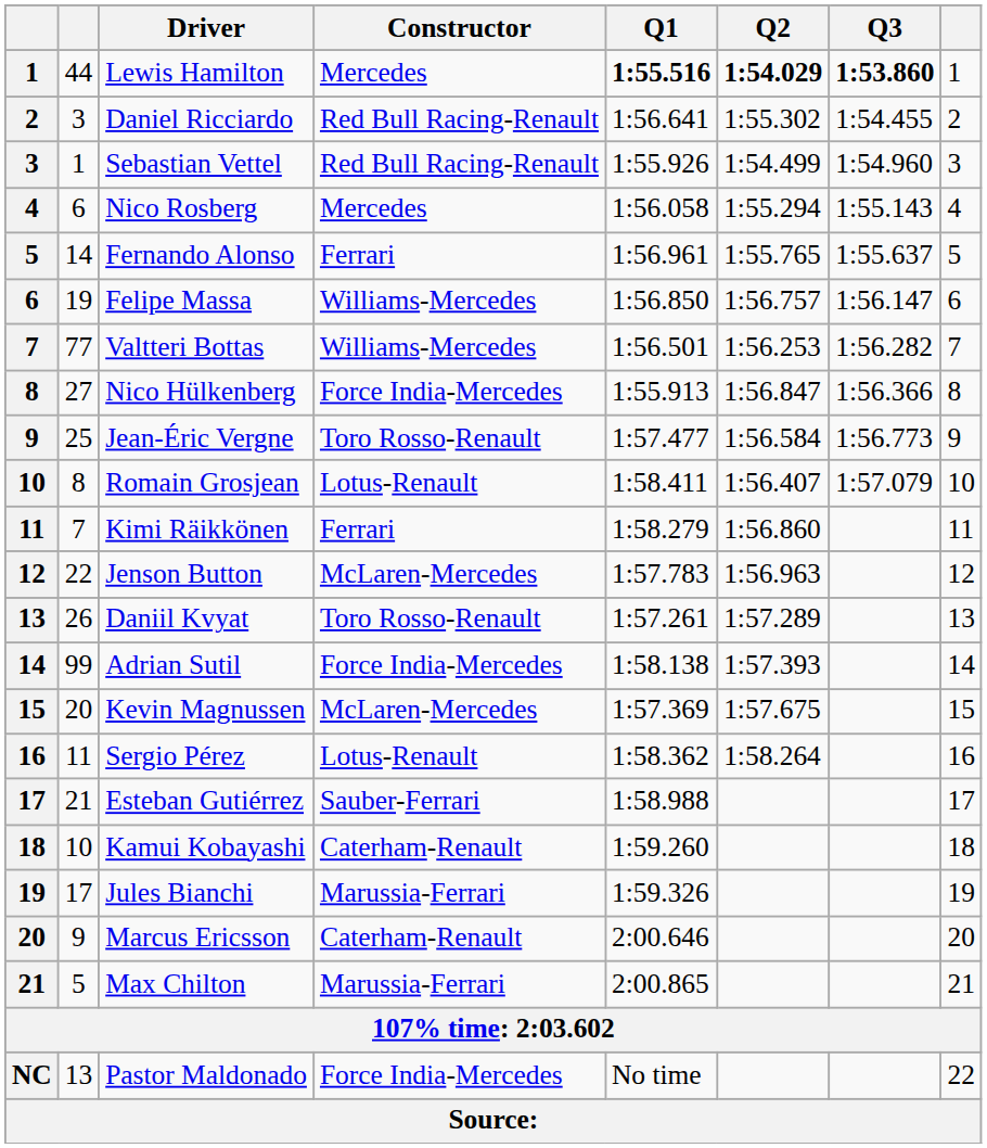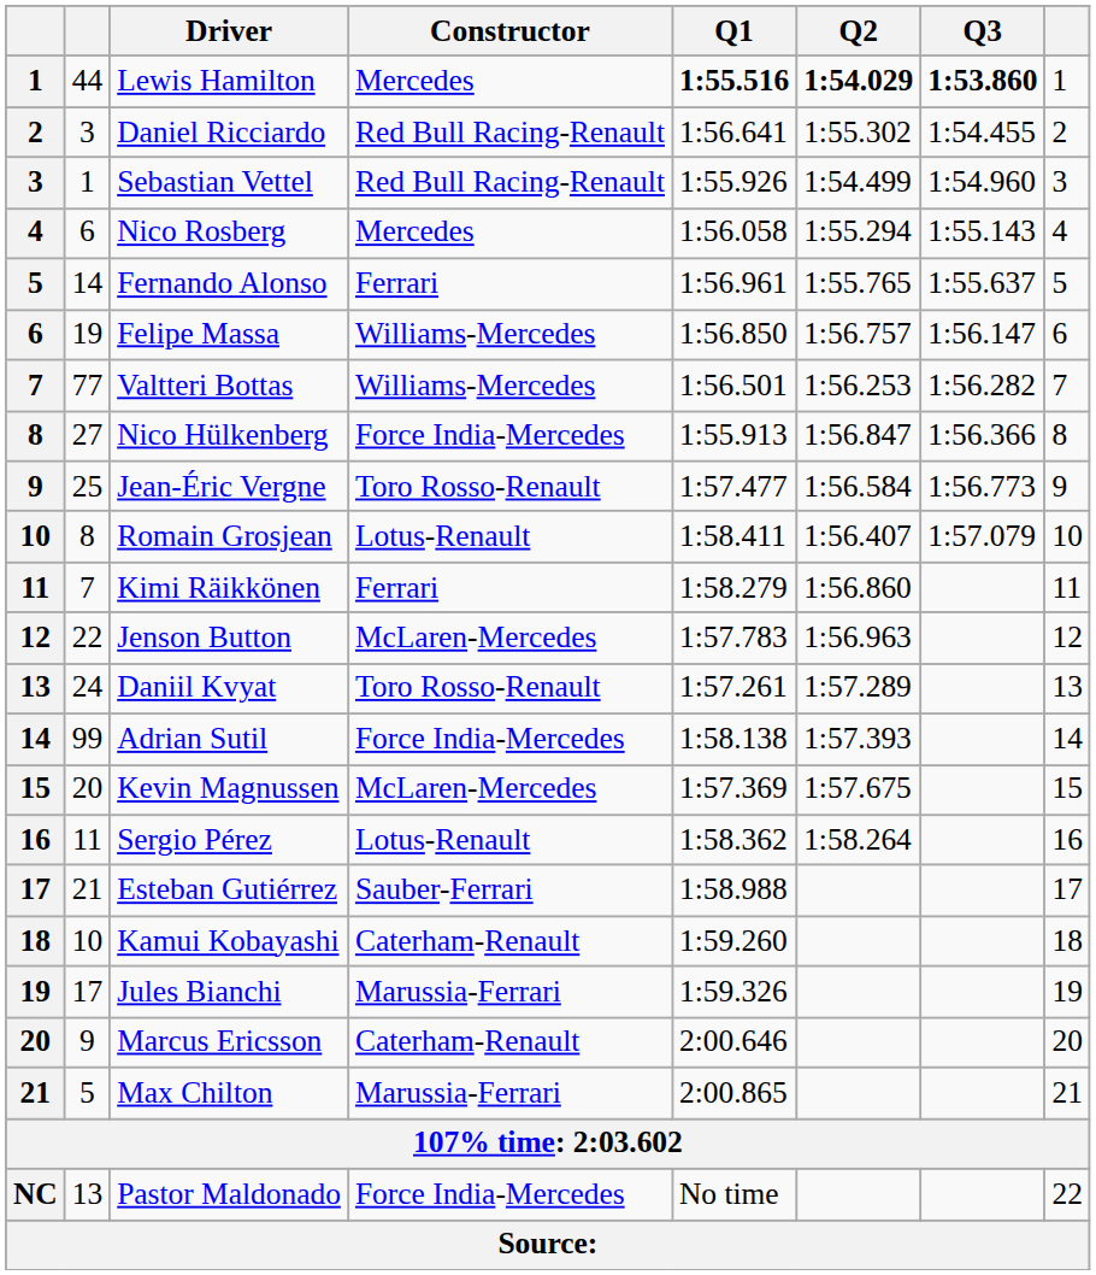Daniil Kvyat | column 2: 26 -> 24
